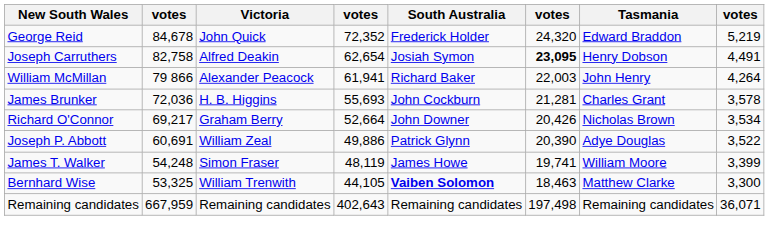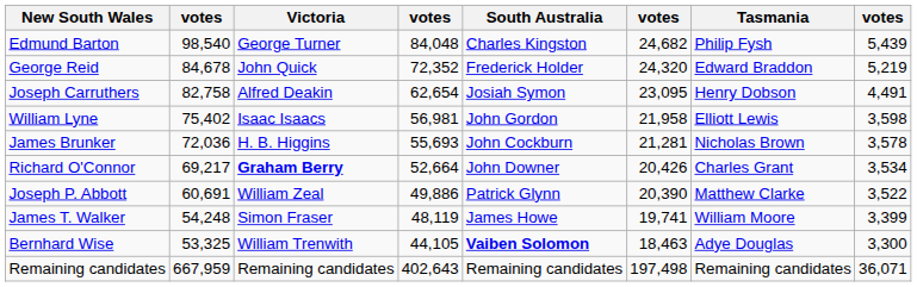+ row: Edmund Barton | 98,540 | George Turner | 84,048 | Charles Kingston | 24,682 | Philip Fysh | 5,439
Joseph Carruthers | column 6: bold -> normal
- row: William McMillan | 79 866 | Alexander Peacock | 61,941 | Richard Baker | 22,003 | John Henry | 4,264
+ row: William Lyne | 75,402 | Isaac Isaacs | 56,981 | John Gordon | 21,958 | Elliott Lewis | 3,598
James Brunker | Tasmania: Charles Grant -> Nicholas Brown
Richard O'Connor | Victoria: normal -> bold
Richard O'Connor | Tasmania: Nicholas Brown -> Charles Grant
Joseph P. Abbott | Tasmania: Adye Douglas -> Matthew Clarke
Bernhard Wise | Tasmania: Matthew Clarke -> Adye Douglas
